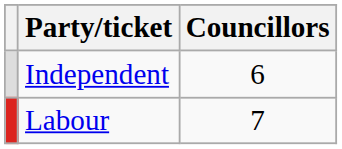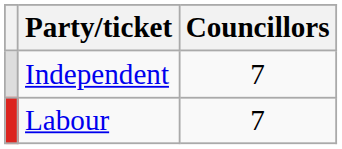Independent | Councillors: 6 -> 7
